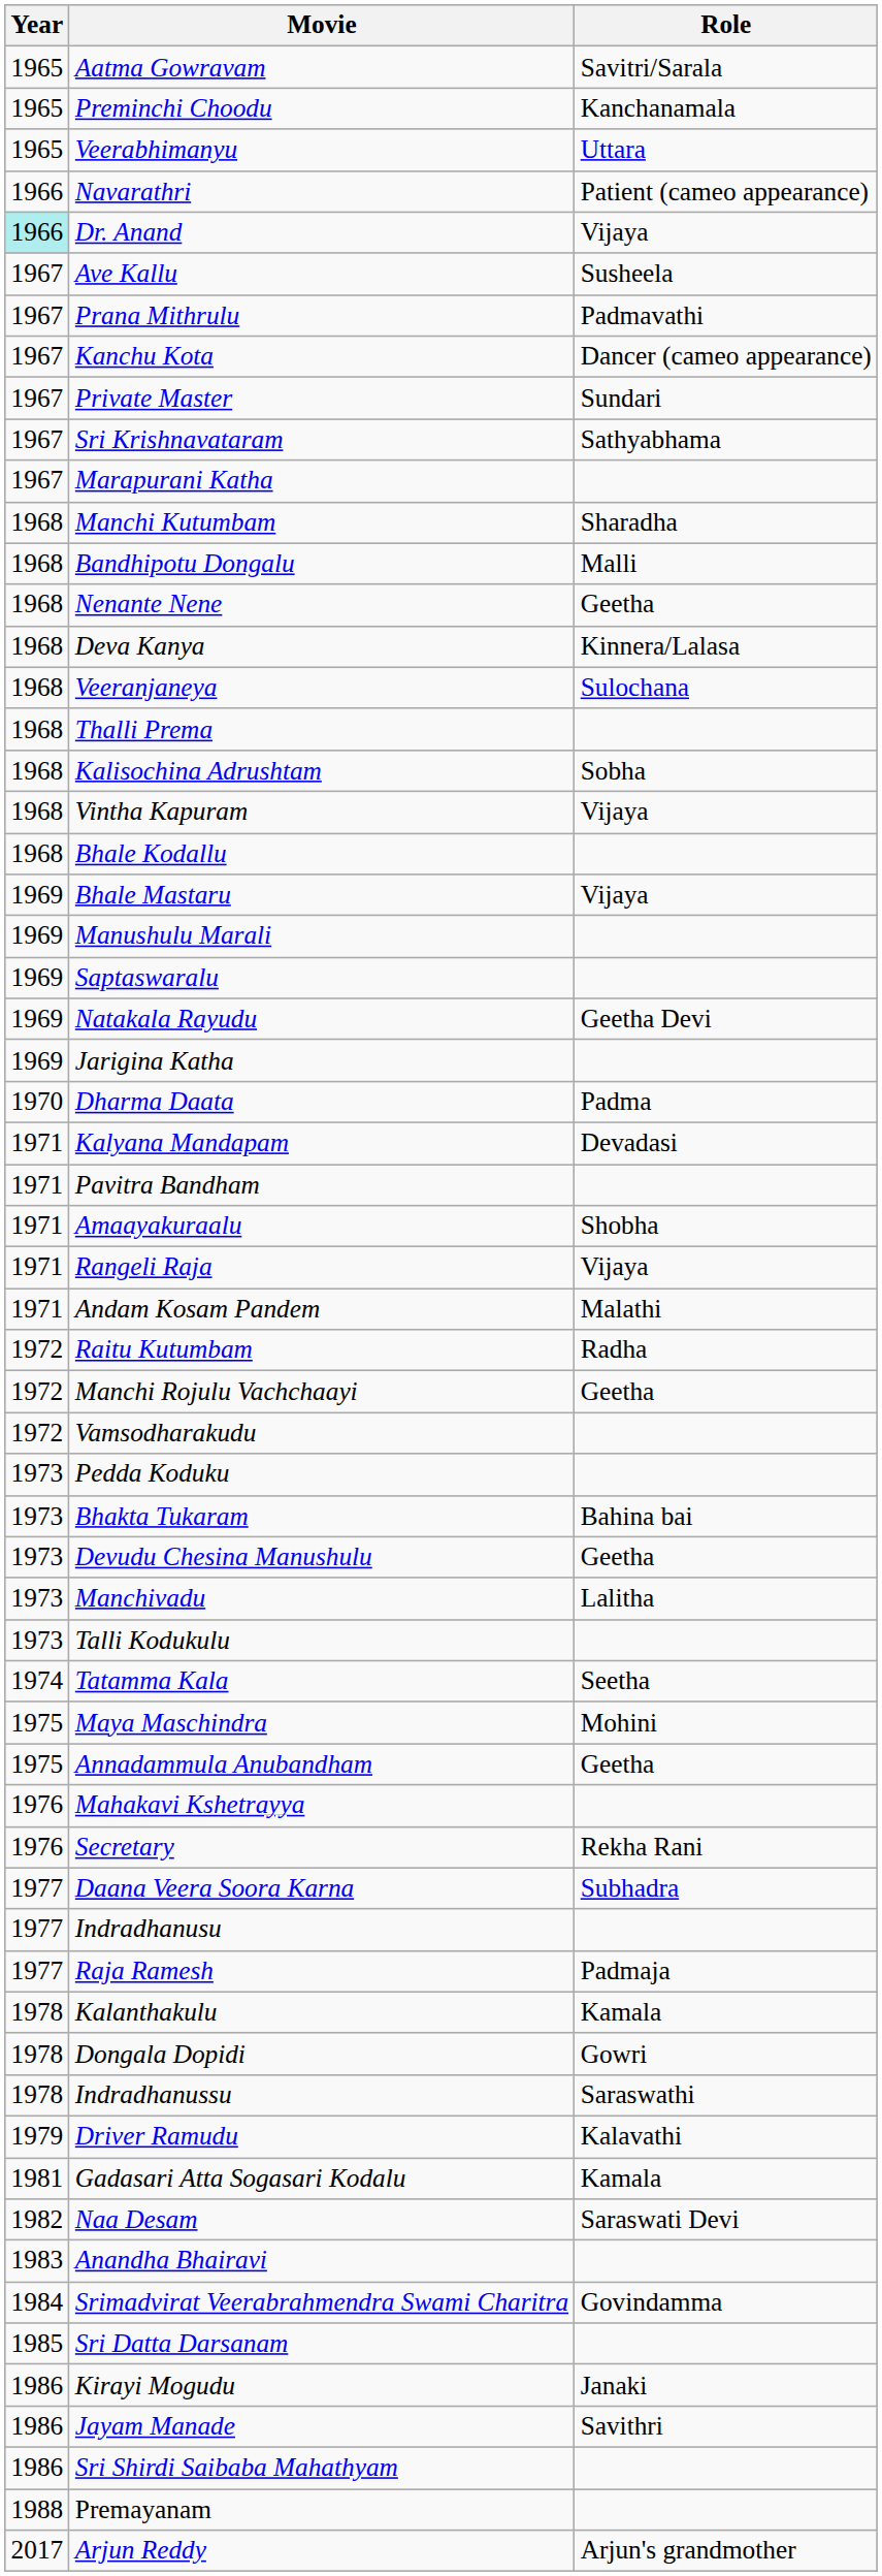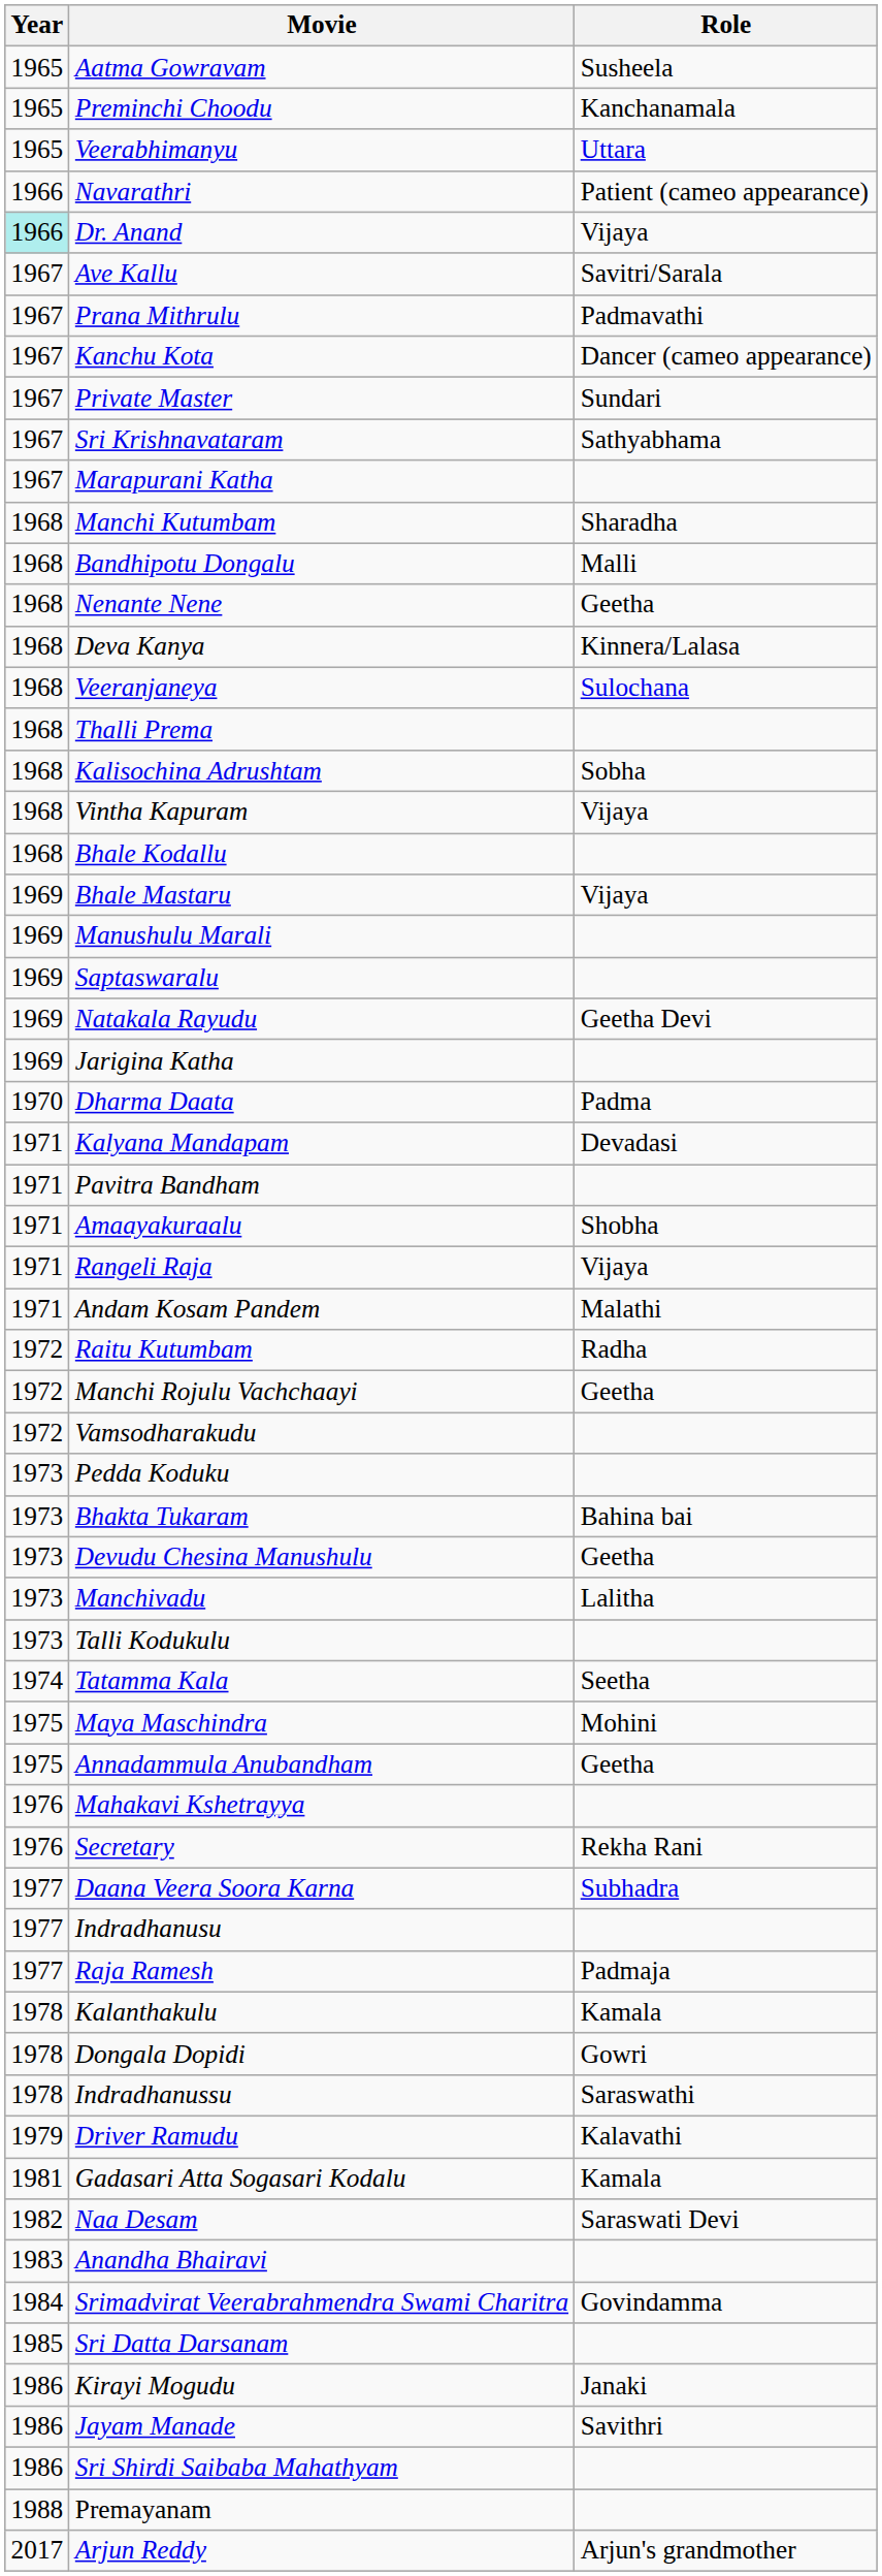Aatma Gowravam | Role: Savitri/Sarala -> Susheela
Ave Kallu | Role: Susheela -> Savitri/Sarala
